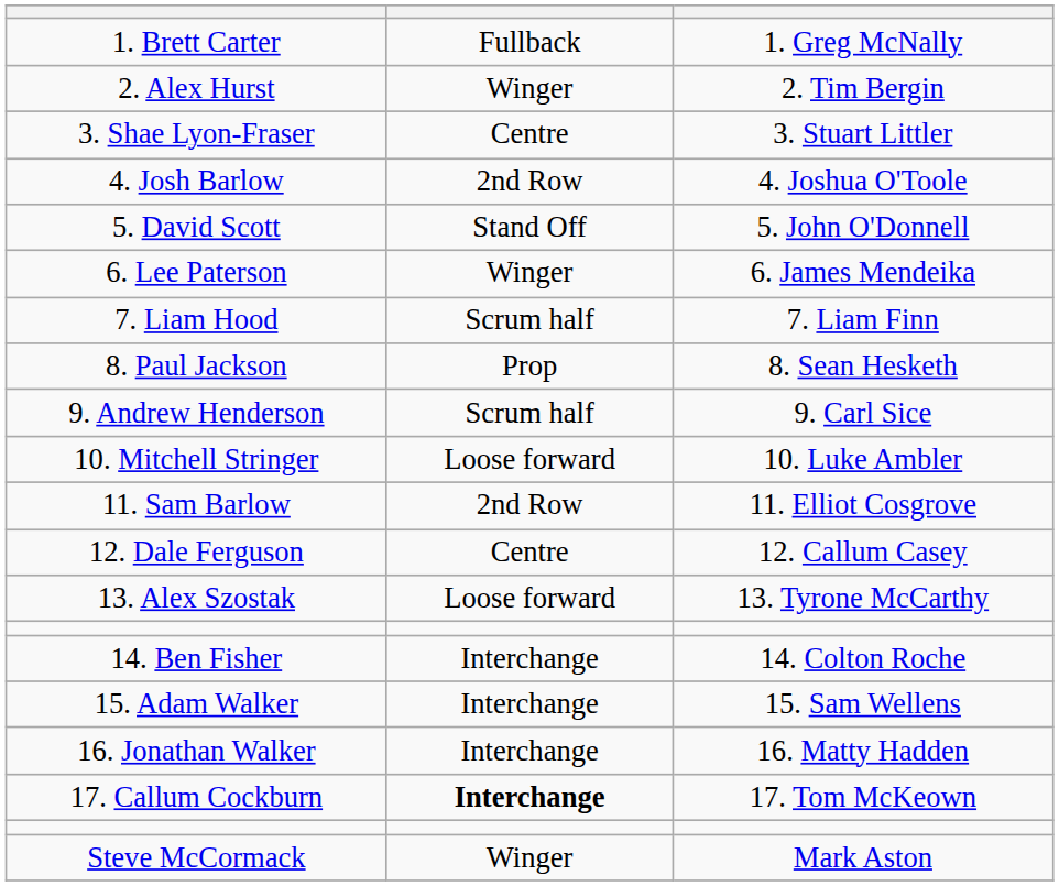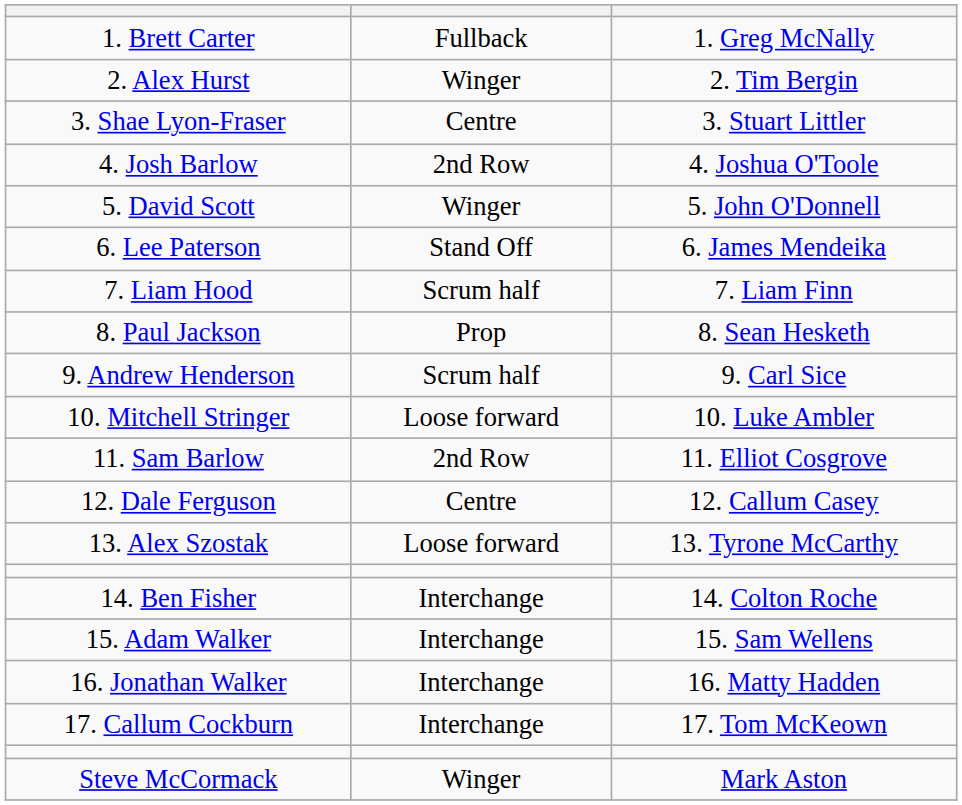5. David Scott | column 2: Stand Off -> Winger
6. Lee Paterson | column 2: Winger -> Stand Off
17. Callum Cockburn | column 2: bold -> normal
